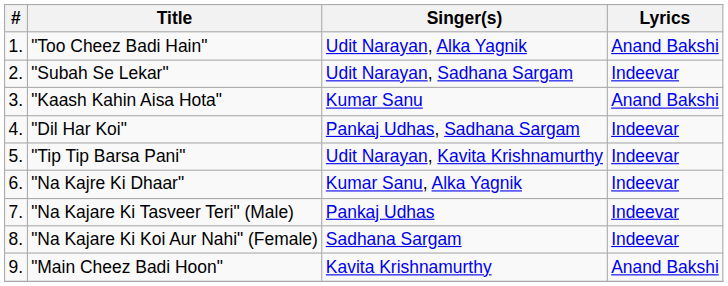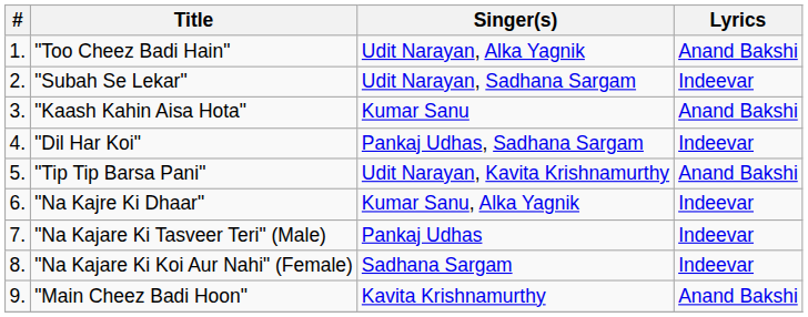"Tip Tip Barsa Pani" | Lyrics: Indeevar -> Anand Bakshi
